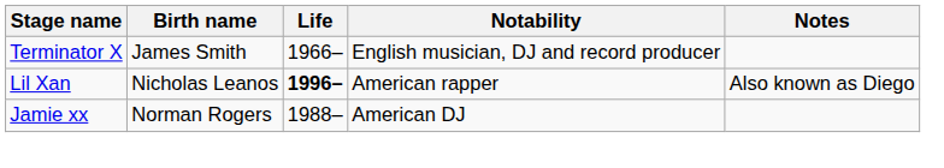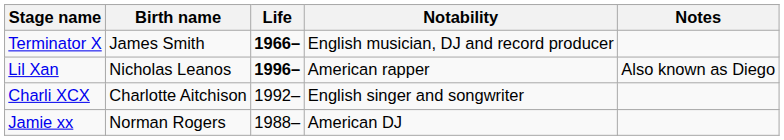Terminator X | Life: normal -> bold
+ row: Charli XCX | Charlotte Aitchison | 1992– | English singer and songwriter
